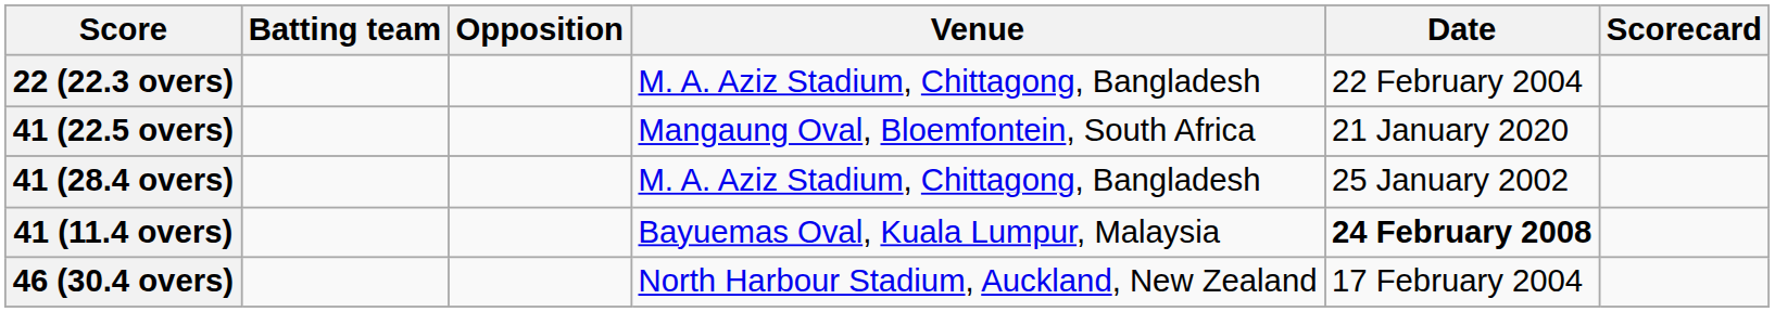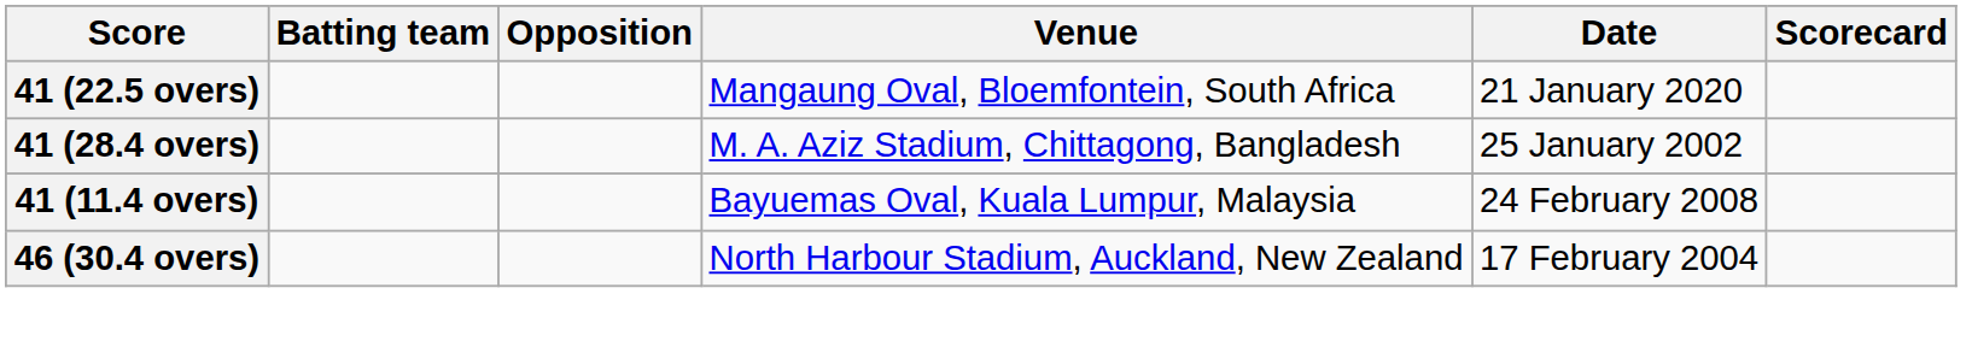- row: 22 (22.3 overs) | M. A. Aziz Stadium, Chittagong, Bangladesh | 22 February 2004
41 (11.4 overs) | Date: bold -> normal
